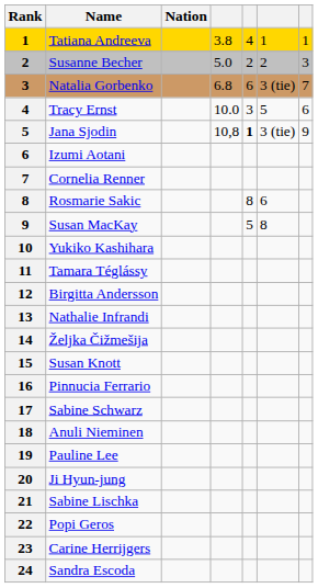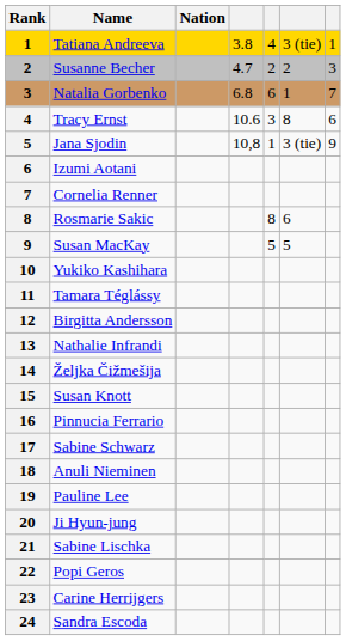Tatiana Andreeva | column 6: 1 -> 3 (tie)
Susanne Becher | column 4: 5.0 -> 4.7
Natalia Gorbenko | column 6: 3 (tie) -> 1
Tracy Ernst | column 4: 10.0 -> 10.6
Tracy Ernst | column 6: 5 -> 8
Jana Sjodin | column 5: bold -> normal
Susan MacKay | column 6: 8 -> 5
